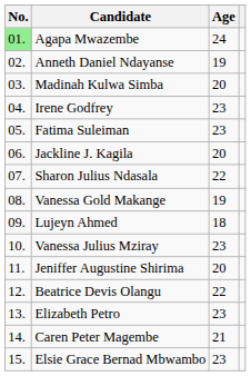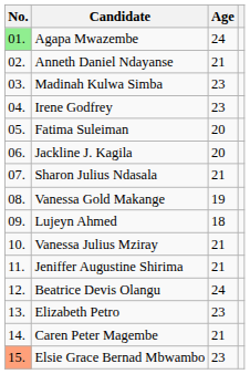Anneth Daniel Ndayanse | Age: 19 -> 21
Madinah Kulwa Simba | Age: 20 -> 23
Fatima Suleiman | Age: 23 -> 20
Sharon Julius Ndasala | Age: 22 -> 21
Vanessa Julius Mziray | Age: 23 -> 21
Jeniffer Augustine Shirima | Age: 20 -> 21
Beatrice Devis Olangu | Age: 22 -> 24
Elsie Grace Bernad Mbwambo | No.: no background -> lightsalmon background
